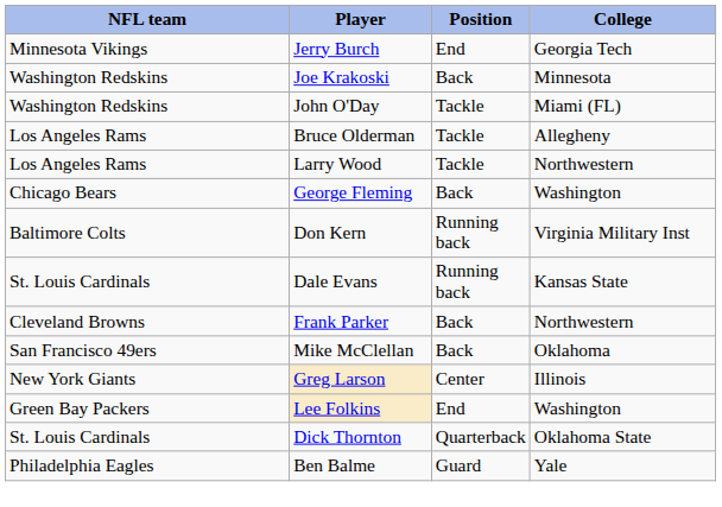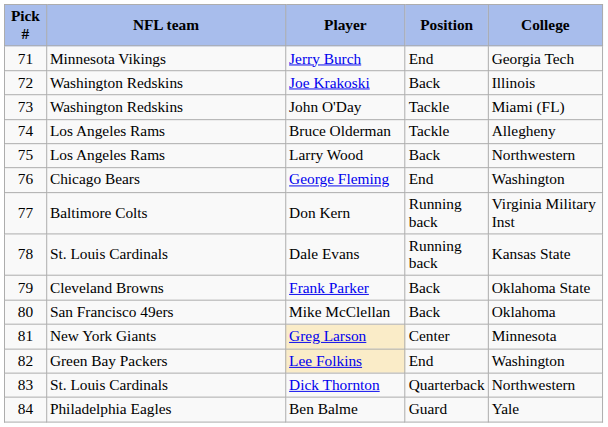+ column: Pick # | 71 | 72 | 73 | 74 | 75 | 76 | 77 | 78 | 79 | 80 | 81 | 82 | 83 | 84
Joe Krakoski | College: Minnesota -> Illinois
Larry Wood | Position: Tackle -> Back
George Fleming | Position: Back -> End
Frank Parker | College: Northwestern -> Oklahoma State
Greg Larson | College: Illinois -> Minnesota
Dick Thornton | College: Oklahoma State -> Northwestern
